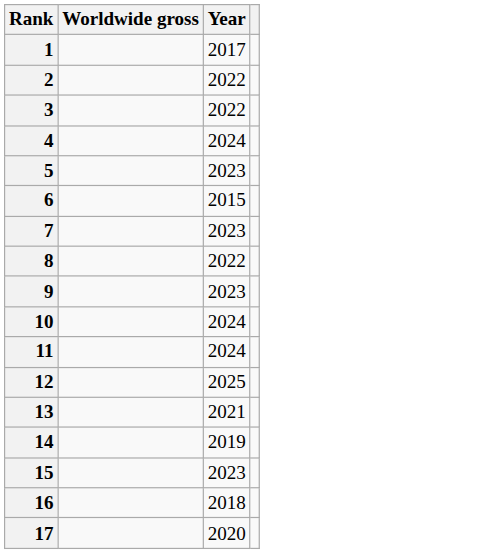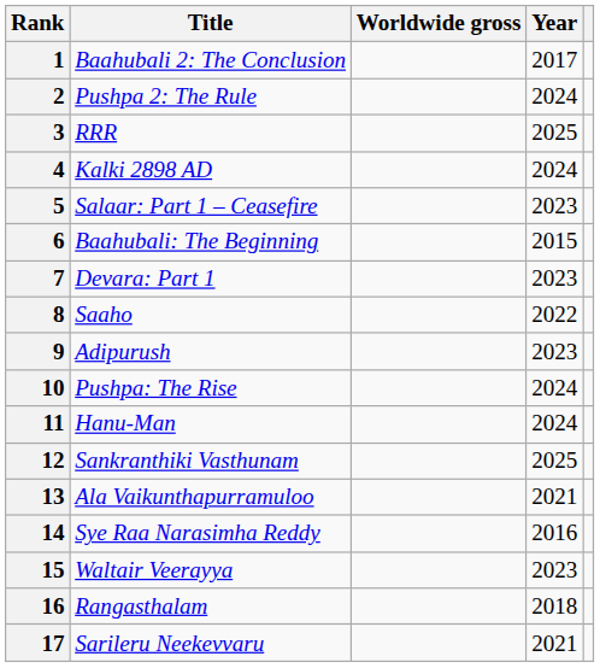+ column: Title | Baahubali 2: The Conclusion | Pushpa 2: The Rule | RRR | Kalki 2898 AD | Salaar: Part 1 – Ceasefire | Baahubali: The Beginning | Devara: Part 1 | Saaho | Adipurush | Pushpa: The Rise | Hanu-Man | Sankranthiki Vasthunam | Ala Vaikunthapurramuloo | Sye Raa Narasimha Reddy | Waltair Veerayya | Rangasthalam | Sarileru Neekevvaru
2 | Year: 2022 -> 2024
3 | Year: 2022 -> 2025
14 | Year: 2019 -> 2016
17 | Year: 2020 -> 2021
